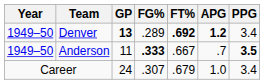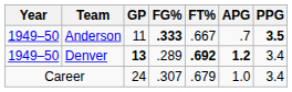rows swapped: Denver <-> Anderson
